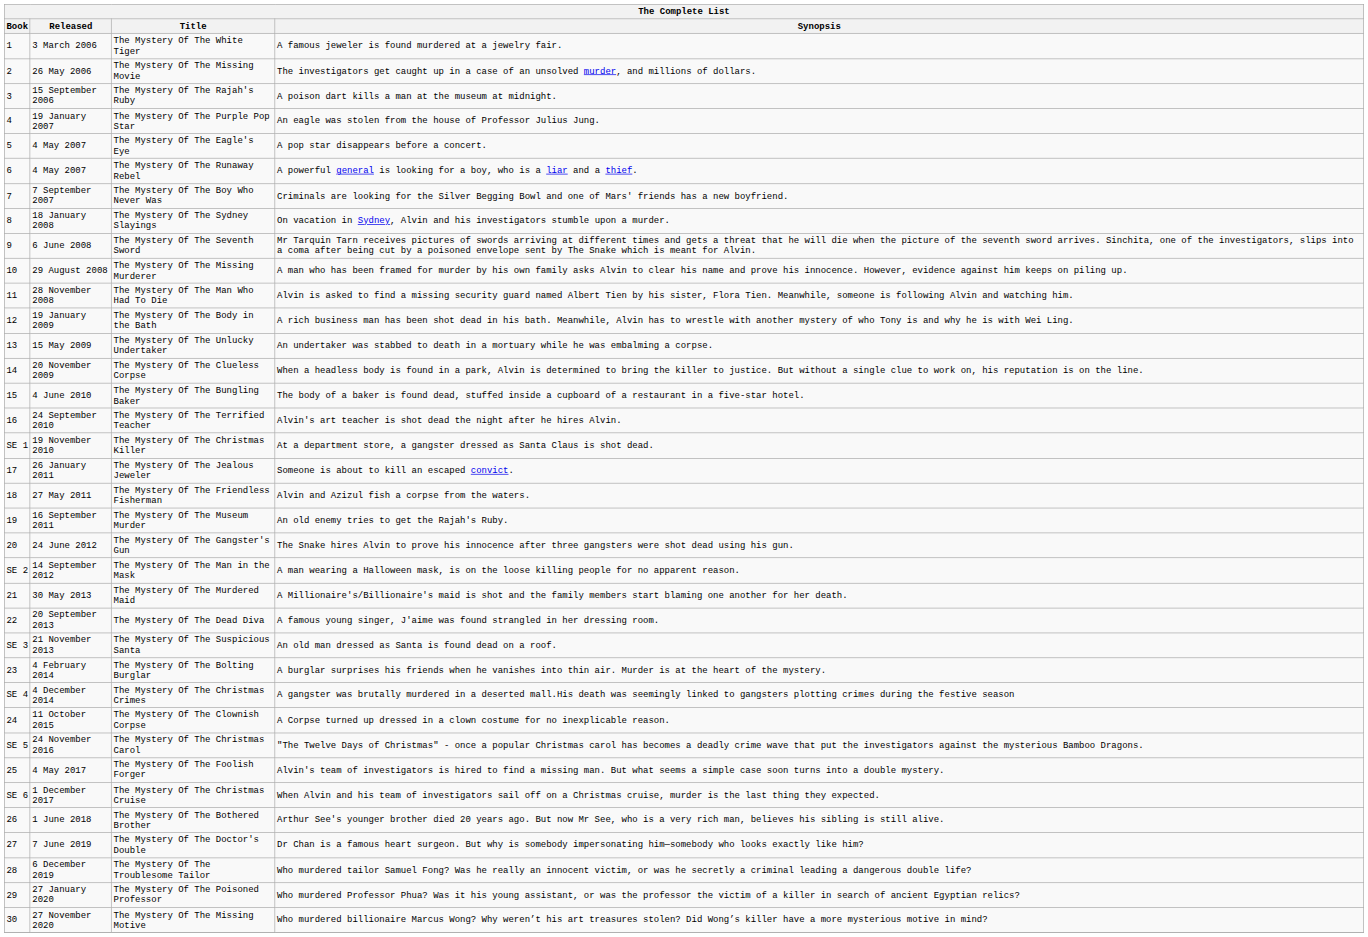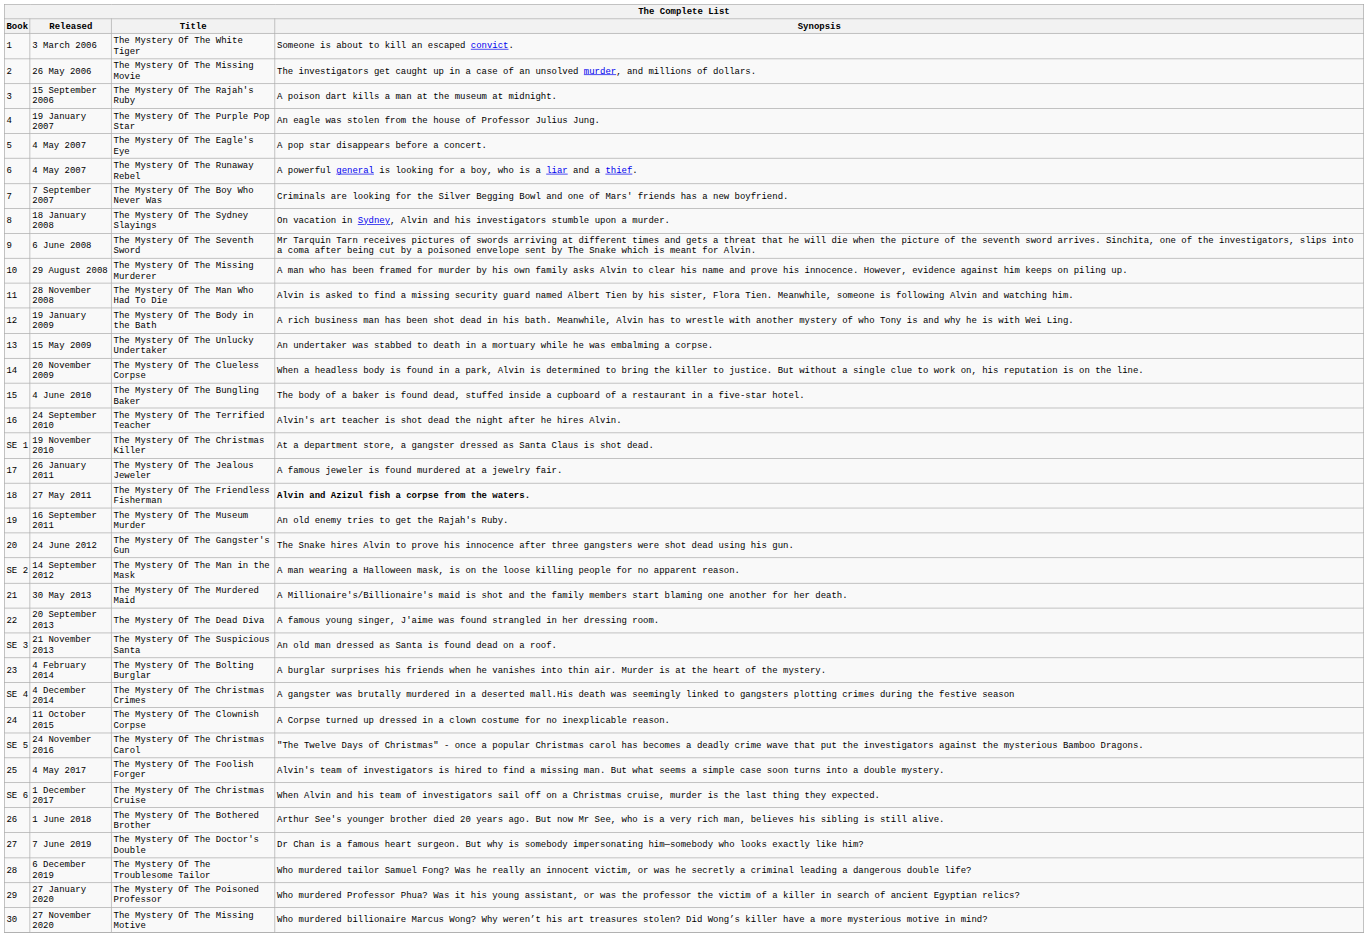The Mystery Of The White Tiger | Synopsis: A famous jeweler is found murdered at a jewelry fair. -> Someone is about to kill an escaped convict.
The Mystery Of The Jealous Jeweler | Synopsis: Someone is about to kill an escaped convict. -> A famous jeweler is found murdered at a jewelry fair.
The Mystery Of The Friendless Fisherman | Synopsis: normal -> bold
